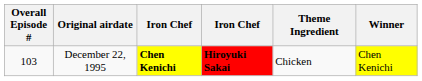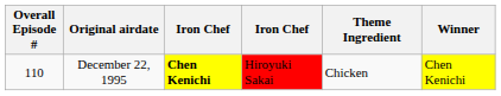December 22, 1995 | Overall Episode #: 103 -> 110
December 22, 1995 | column 4: bold -> normal
